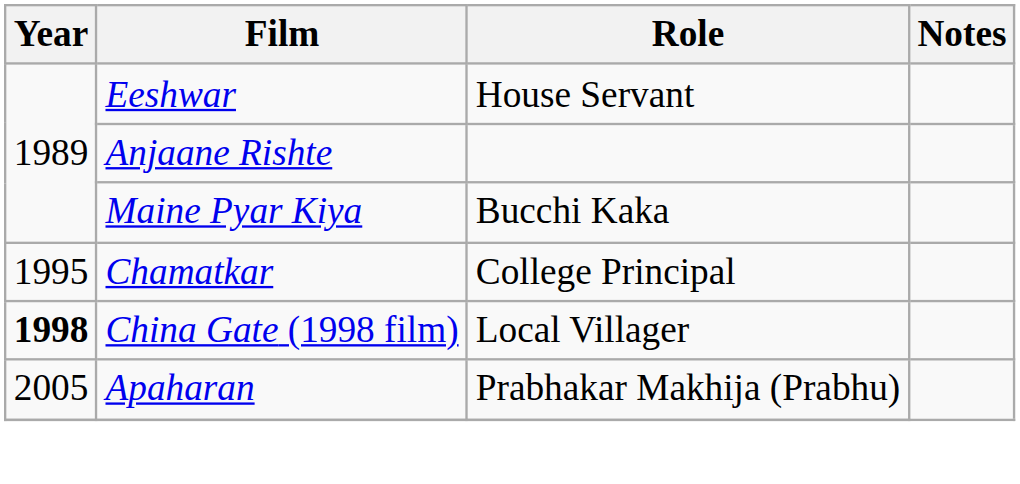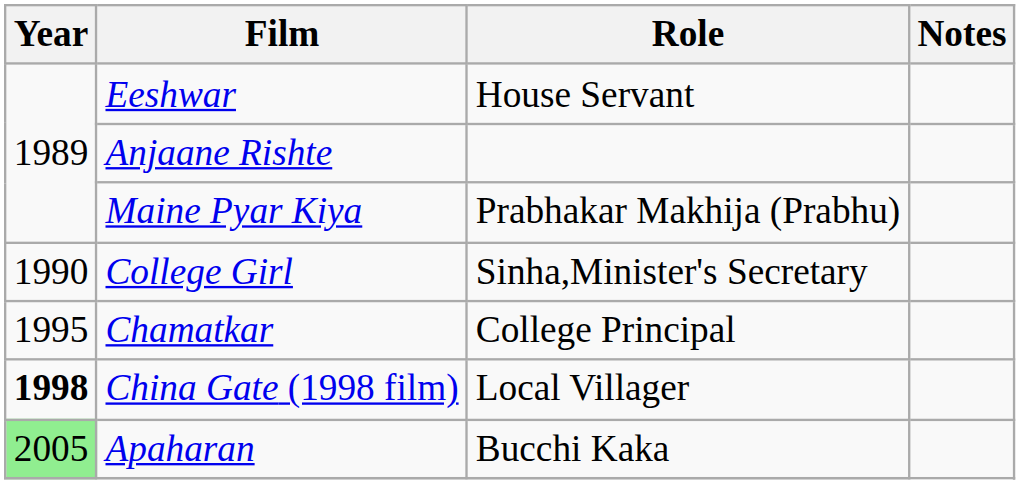Maine Pyar Kiya | Role: Bucchi Kaka -> Prabhakar Makhija (Prabhu)
+ row: 1990 | College Girl | Sinha,Minister's Secretary
Apaharan | Year: no background -> lightgreen background
Apaharan | Role: Prabhakar Makhija (Prabhu) -> Bucchi Kaka
